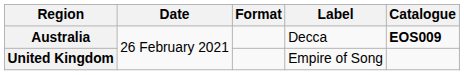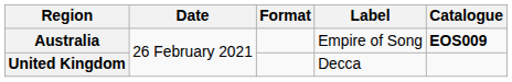Australia | Label: Decca -> Empire of Song
United Kingdom | Label: Empire of Song -> Decca
